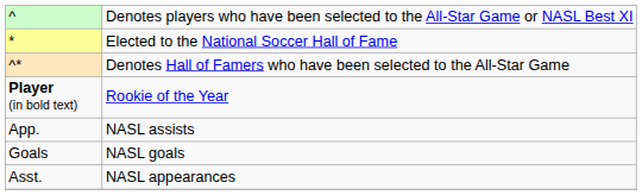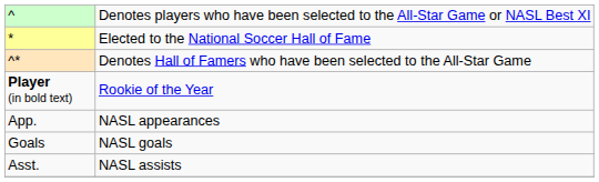App. | column 2: NASL assists -> NASL appearances
Asst. | column 2: NASL appearances -> NASL assists
